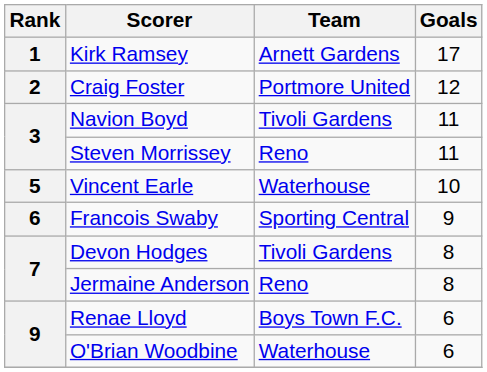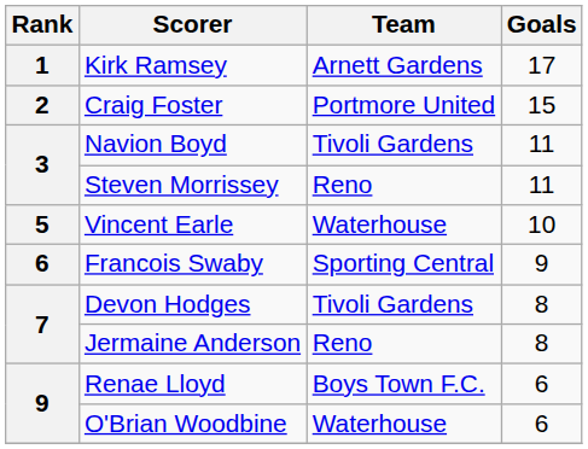Craig Foster | Goals: 12 -> 15
